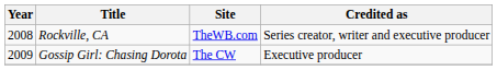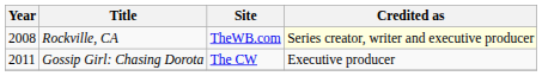Rockville, CA | Credited as: no background -> lightyellow background
Gossip Girl: Chasing Dorota | Year: 2009 -> 2011
